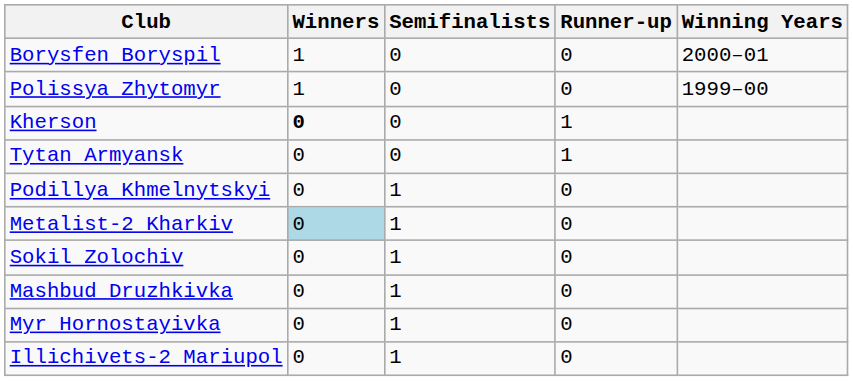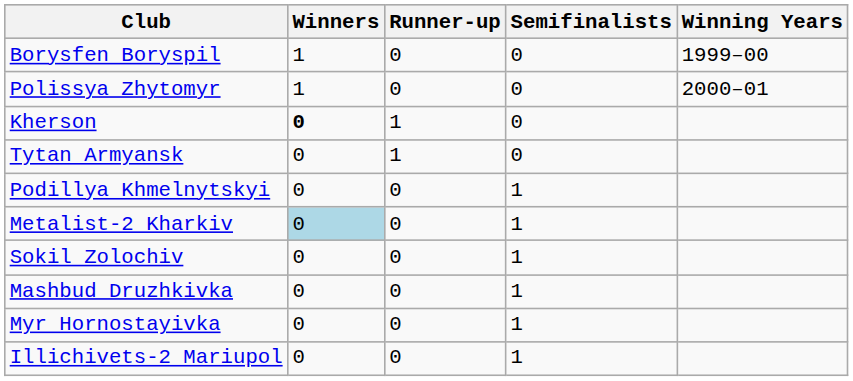columns swapped: Runner-up <-> Semifinalists
Borysfen Boryspil | Winning Years: 2000–01 -> 1999–00
Polissya Zhytomyr | Winning Years: 1999–00 -> 2000–01
